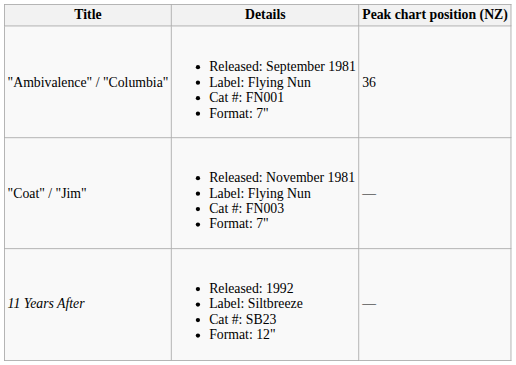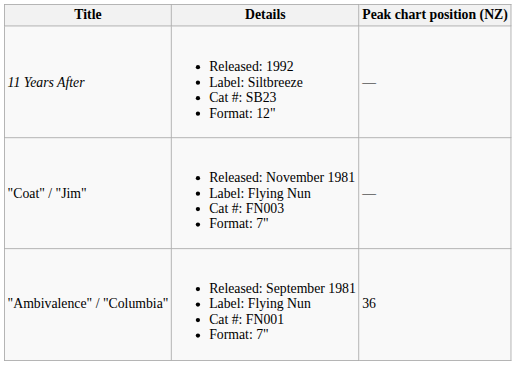rows swapped: "Ambivalence" / "Columbia" <-> 11 Years After
